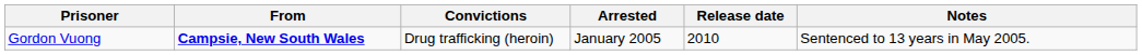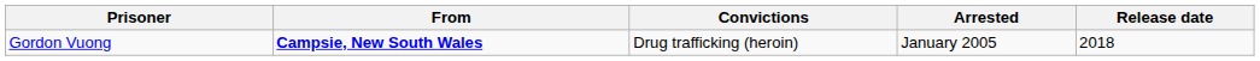- column: Notes | Sentenced to 13 years in May 2005.
Gordon Vuong | Release date: 2010 -> 2018
